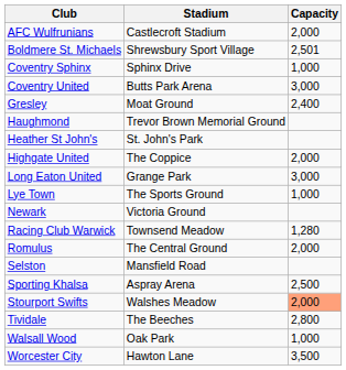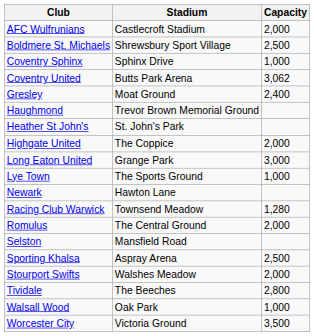Boldmere St. Michaels | Capacity: 2,501 -> 2,500
Coventry United | Capacity: 3,000 -> 3,062
Newark | Stadium: Victoria Ground -> Hawton Lane
Stourport Swifts | Capacity: lightsalmon background -> no background
Worcester City | Stadium: Hawton Lane -> Victoria Ground
